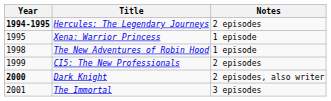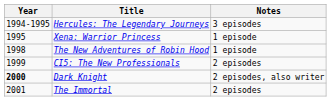Hercules: The Legendary Journeys | Year: bold -> normal
Hercules: The Legendary Journeys | Notes: 2 episodes -> 3 episodes
The Immortal | Notes: 3 episodes -> 2 episodes
